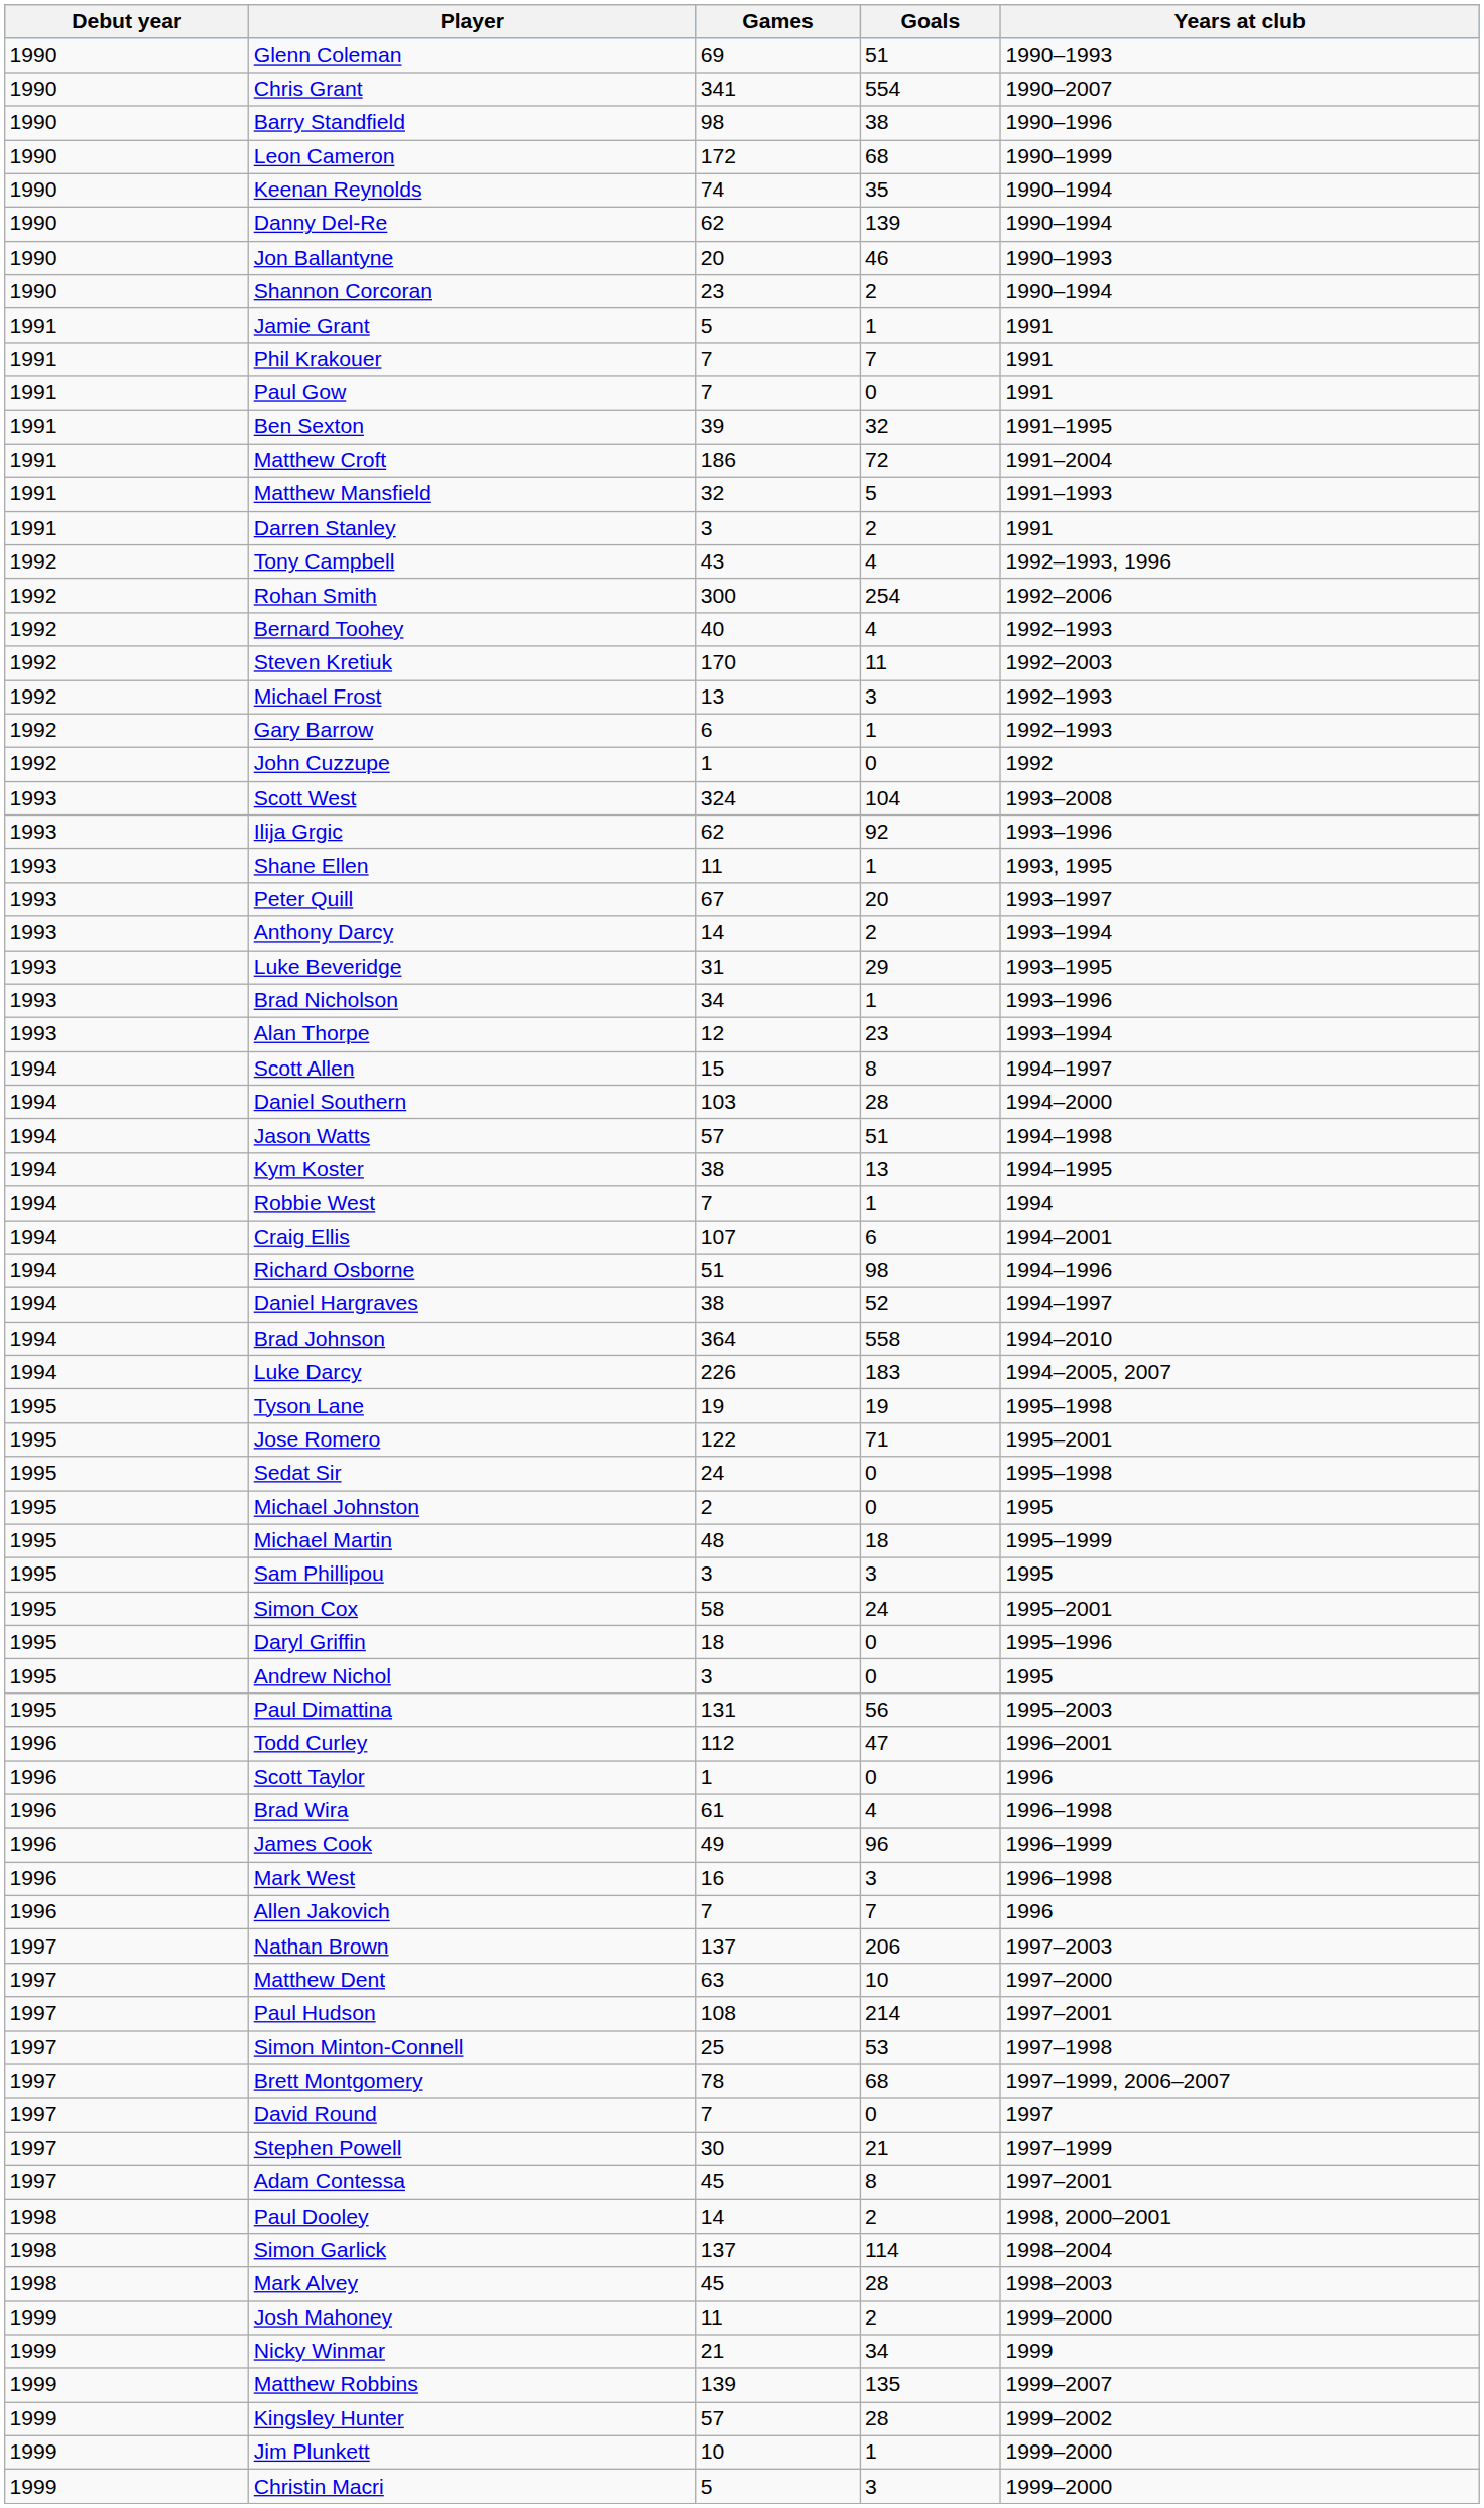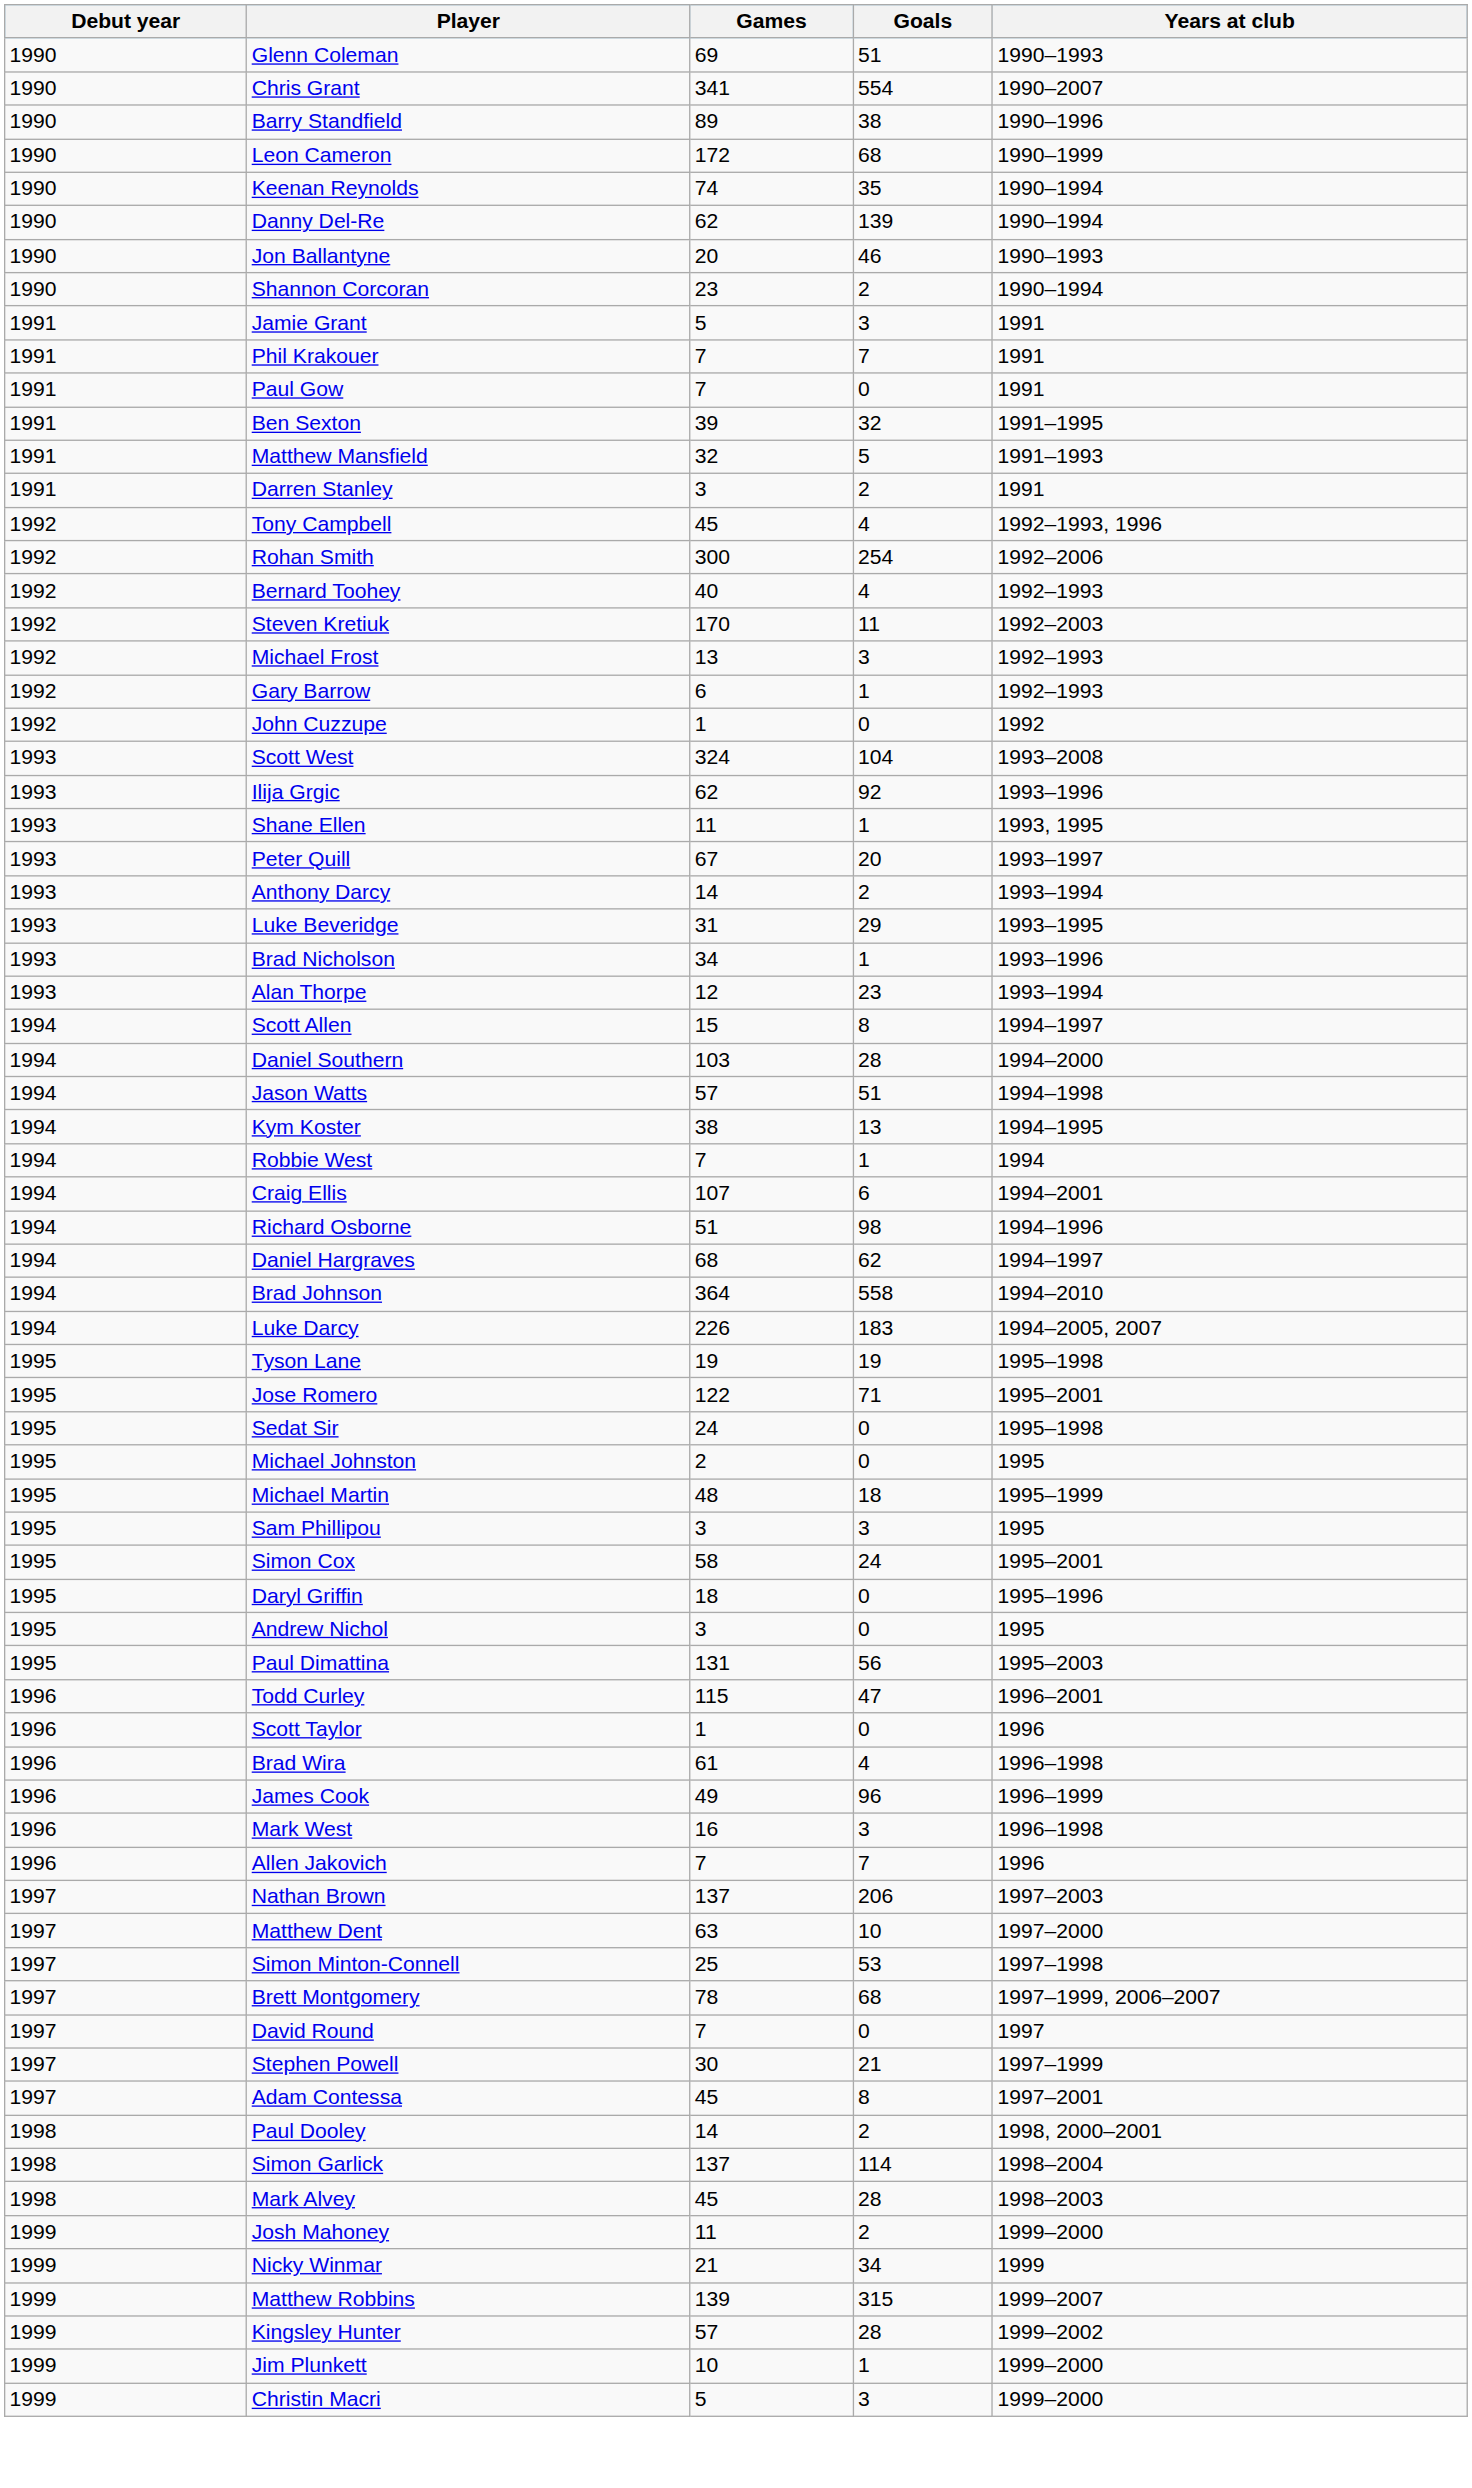Barry Standfield | Games: 98 -> 89
Jamie Grant | Goals: 1 -> 3
- row: 1991 | Matthew Croft | 186 | 72 | 1991–2004
Tony Campbell | Games: 43 -> 45
Daniel Hargraves | Games: 38 -> 68
Daniel Hargraves | Goals: 52 -> 62
Todd Curley | Games: 112 -> 115
- row: 1997 | Paul Hudson | 108 | 214 | 1997–2001
Matthew Robbins | Goals: 135 -> 315
